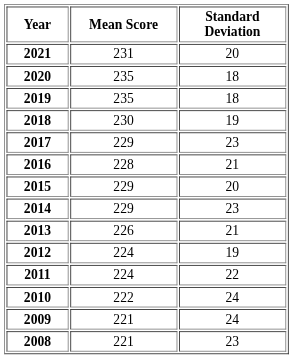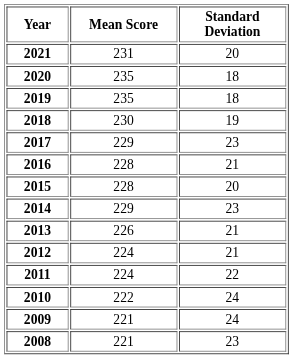2015 | Mean Score: 229 -> 228
2012 | Standard Deviation: 19 -> 21
